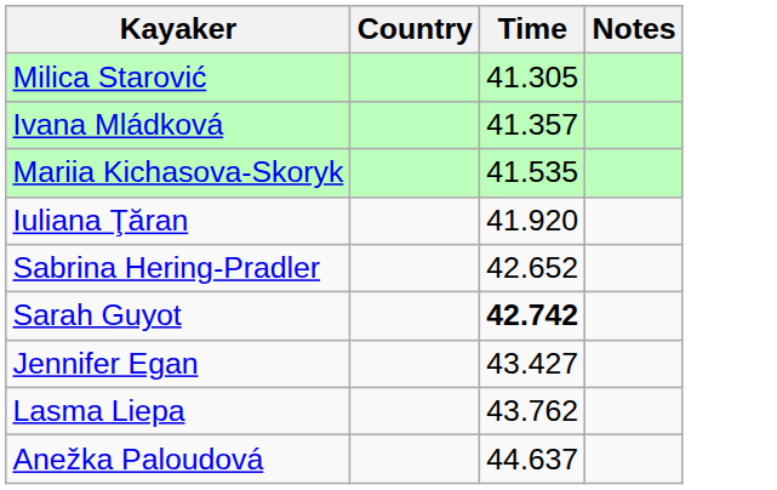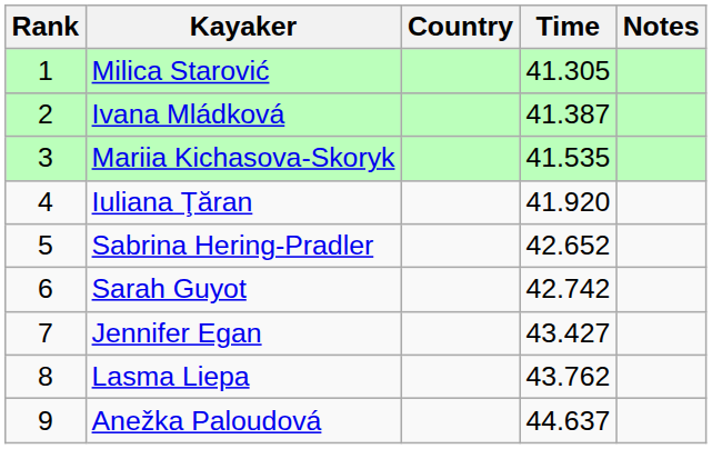+ column: Rank | 1 | 2 | 3 | 4 | 5 | 6 | 7 | 8 | 9
Ivana Mládková | Time: 41.357 -> 41.387
Sarah Guyot | Time: bold -> normal
